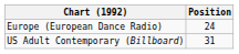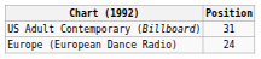rows swapped: Europe (European Dance Radio) <-> US Adult Contemporary (Billboard)
